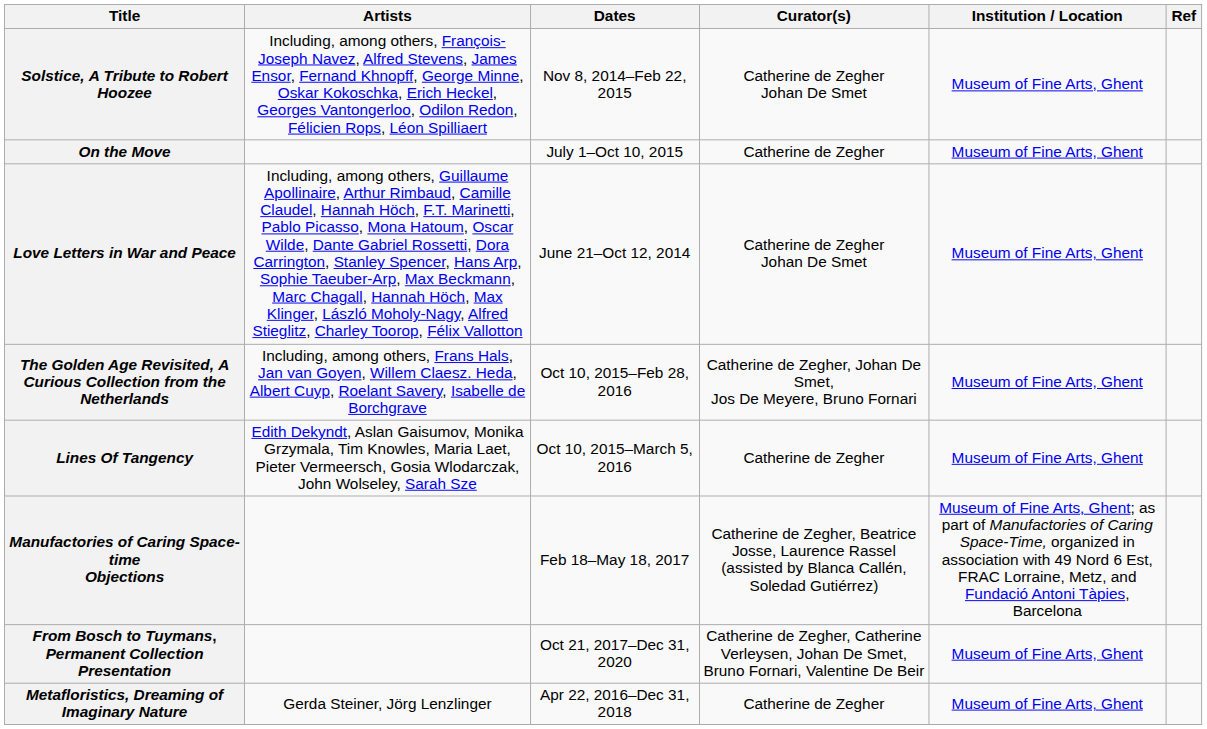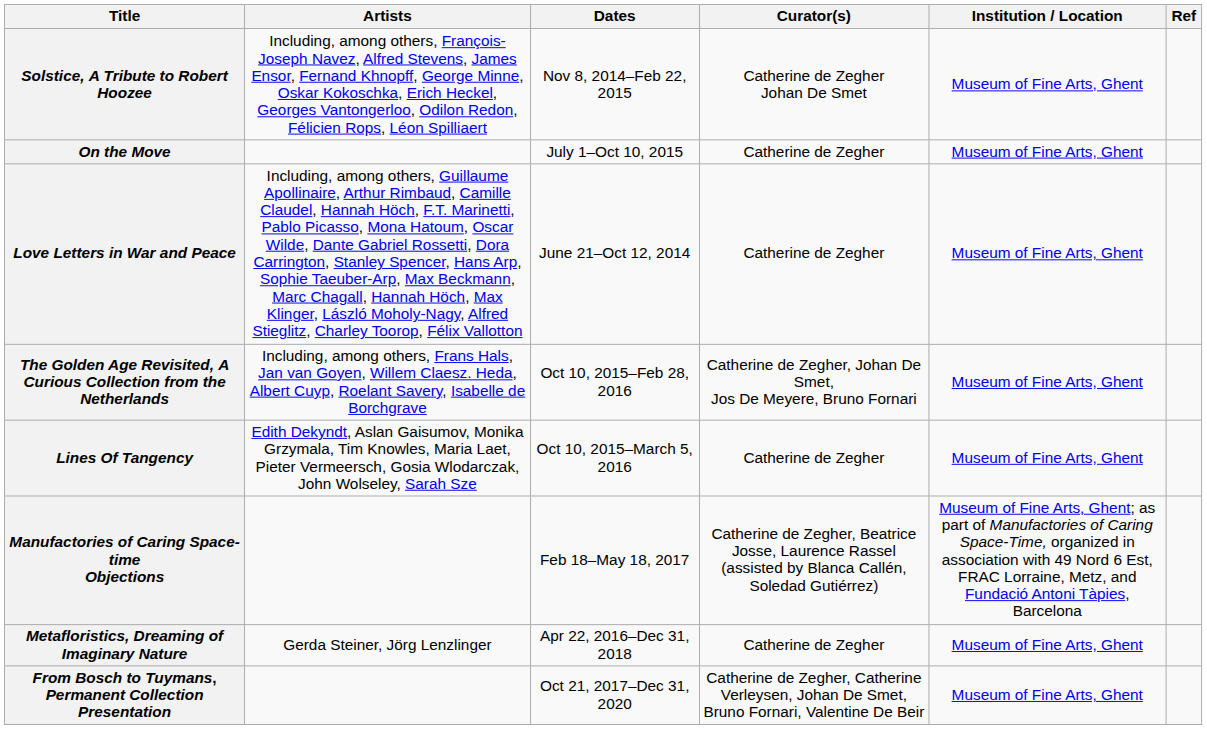Love Letters in War and Peace | Curator(s): Catherine de Zegher Johan De Smet -> Catherine de Zegher
rows swapped: Metafloristics, Dreaming of Imaginary Nature <-> From Bosch to Tuymans, Permanent Collection Presentation
